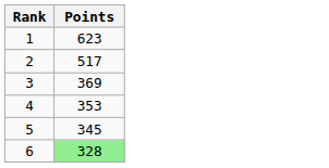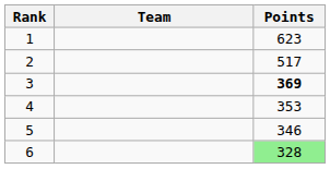+ column: Team
3 | Points: normal -> bold
5 | Points: 345 -> 346
